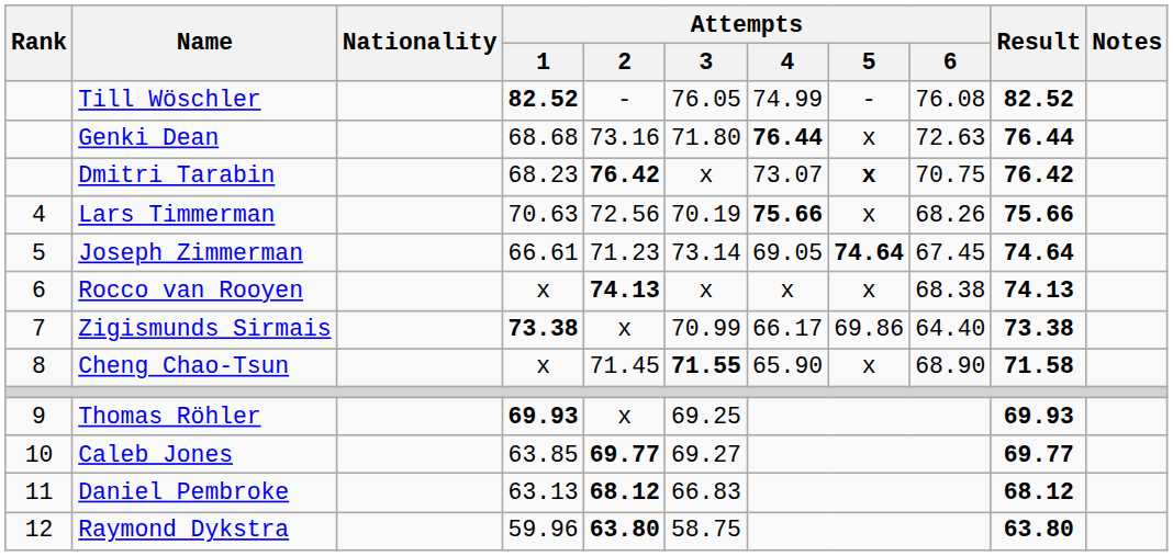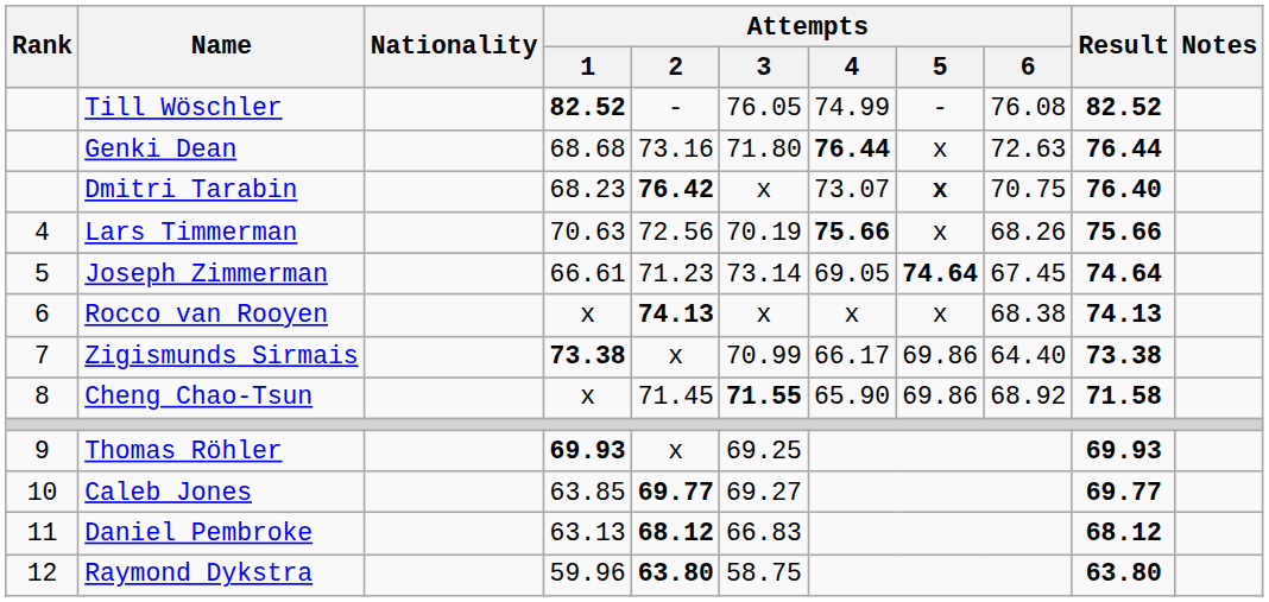Dmitri Tarabin | Result: 76.42 -> 76.40
Cheng Chao-Tsun | Attempts / 5: x -> 69.86
Cheng Chao-Tsun | Attempts / 6: 68.90 -> 68.92
